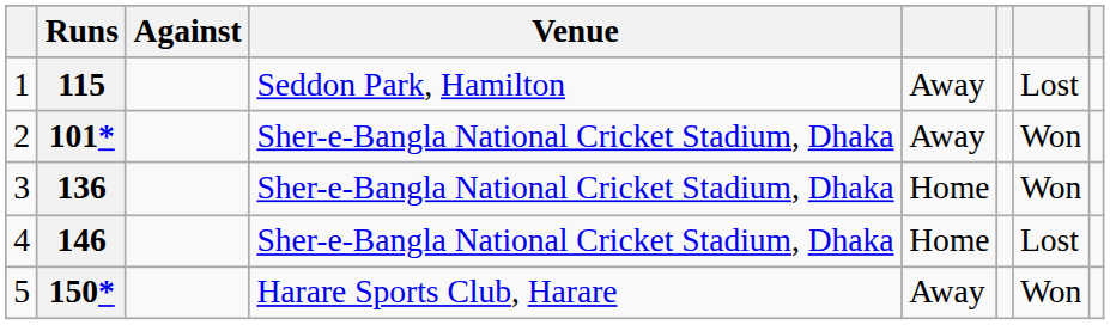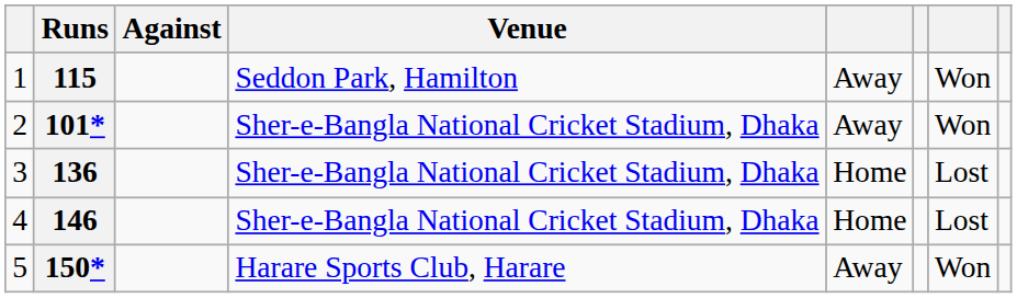115 | column 7: Lost -> Won
136 | column 7: Won -> Lost
